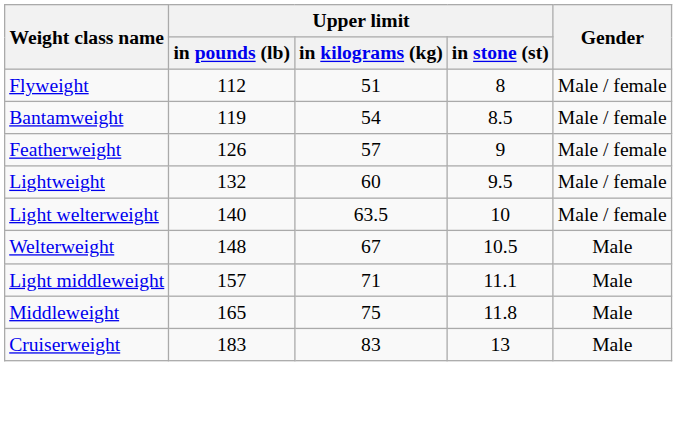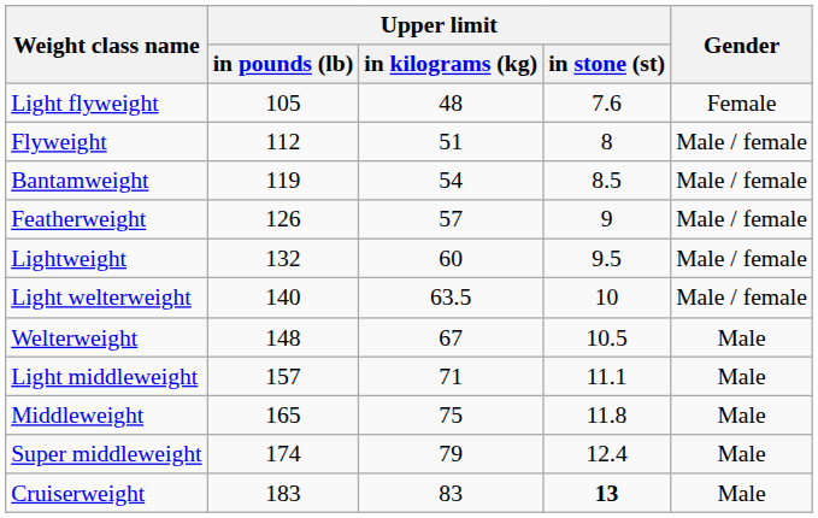+ row: Light flyweight | 105 | 48 | 7.6 | Female
+ row: Super middleweight | 174 | 79 | 12.4 | Male
Cruiserweight | Upper limit / in stone (st): normal -> bold
